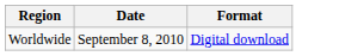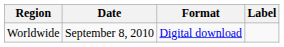+ column: Label
